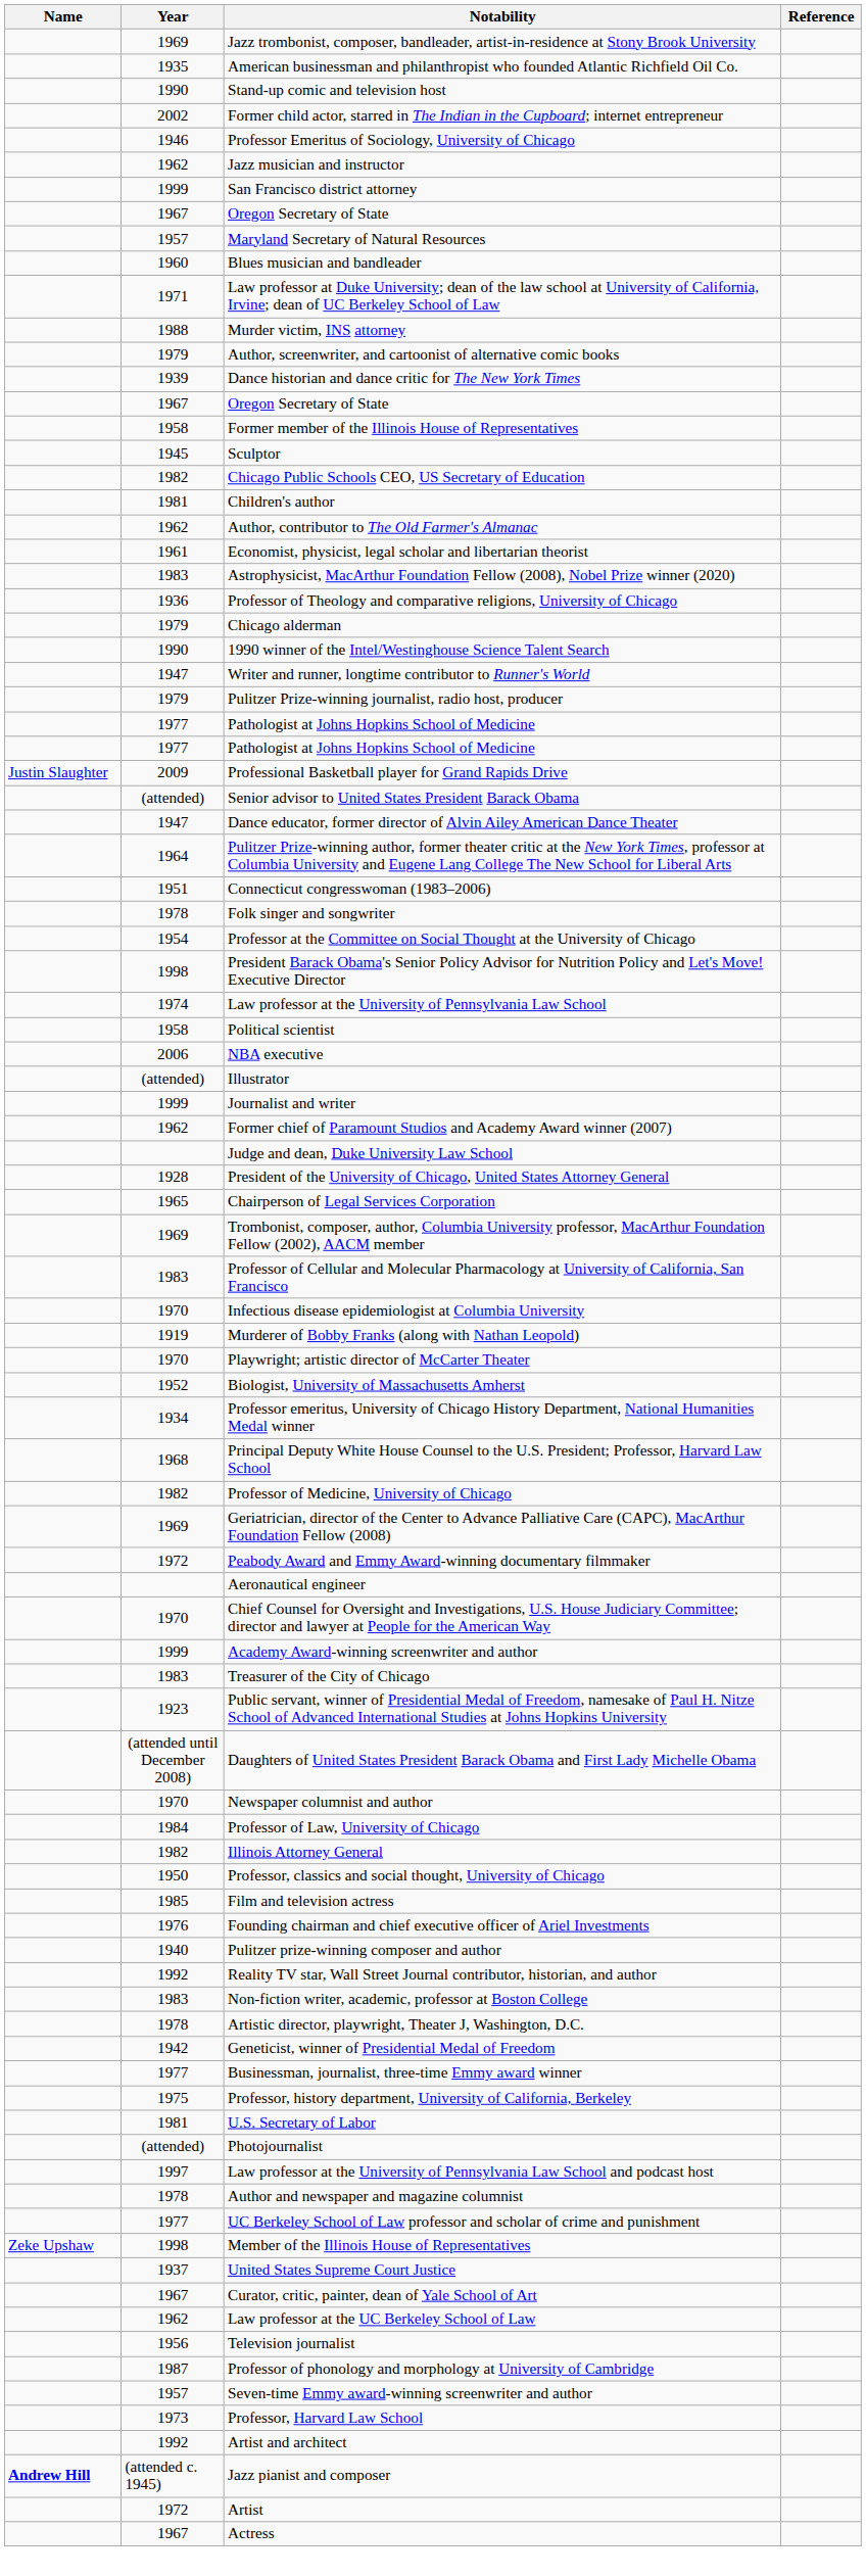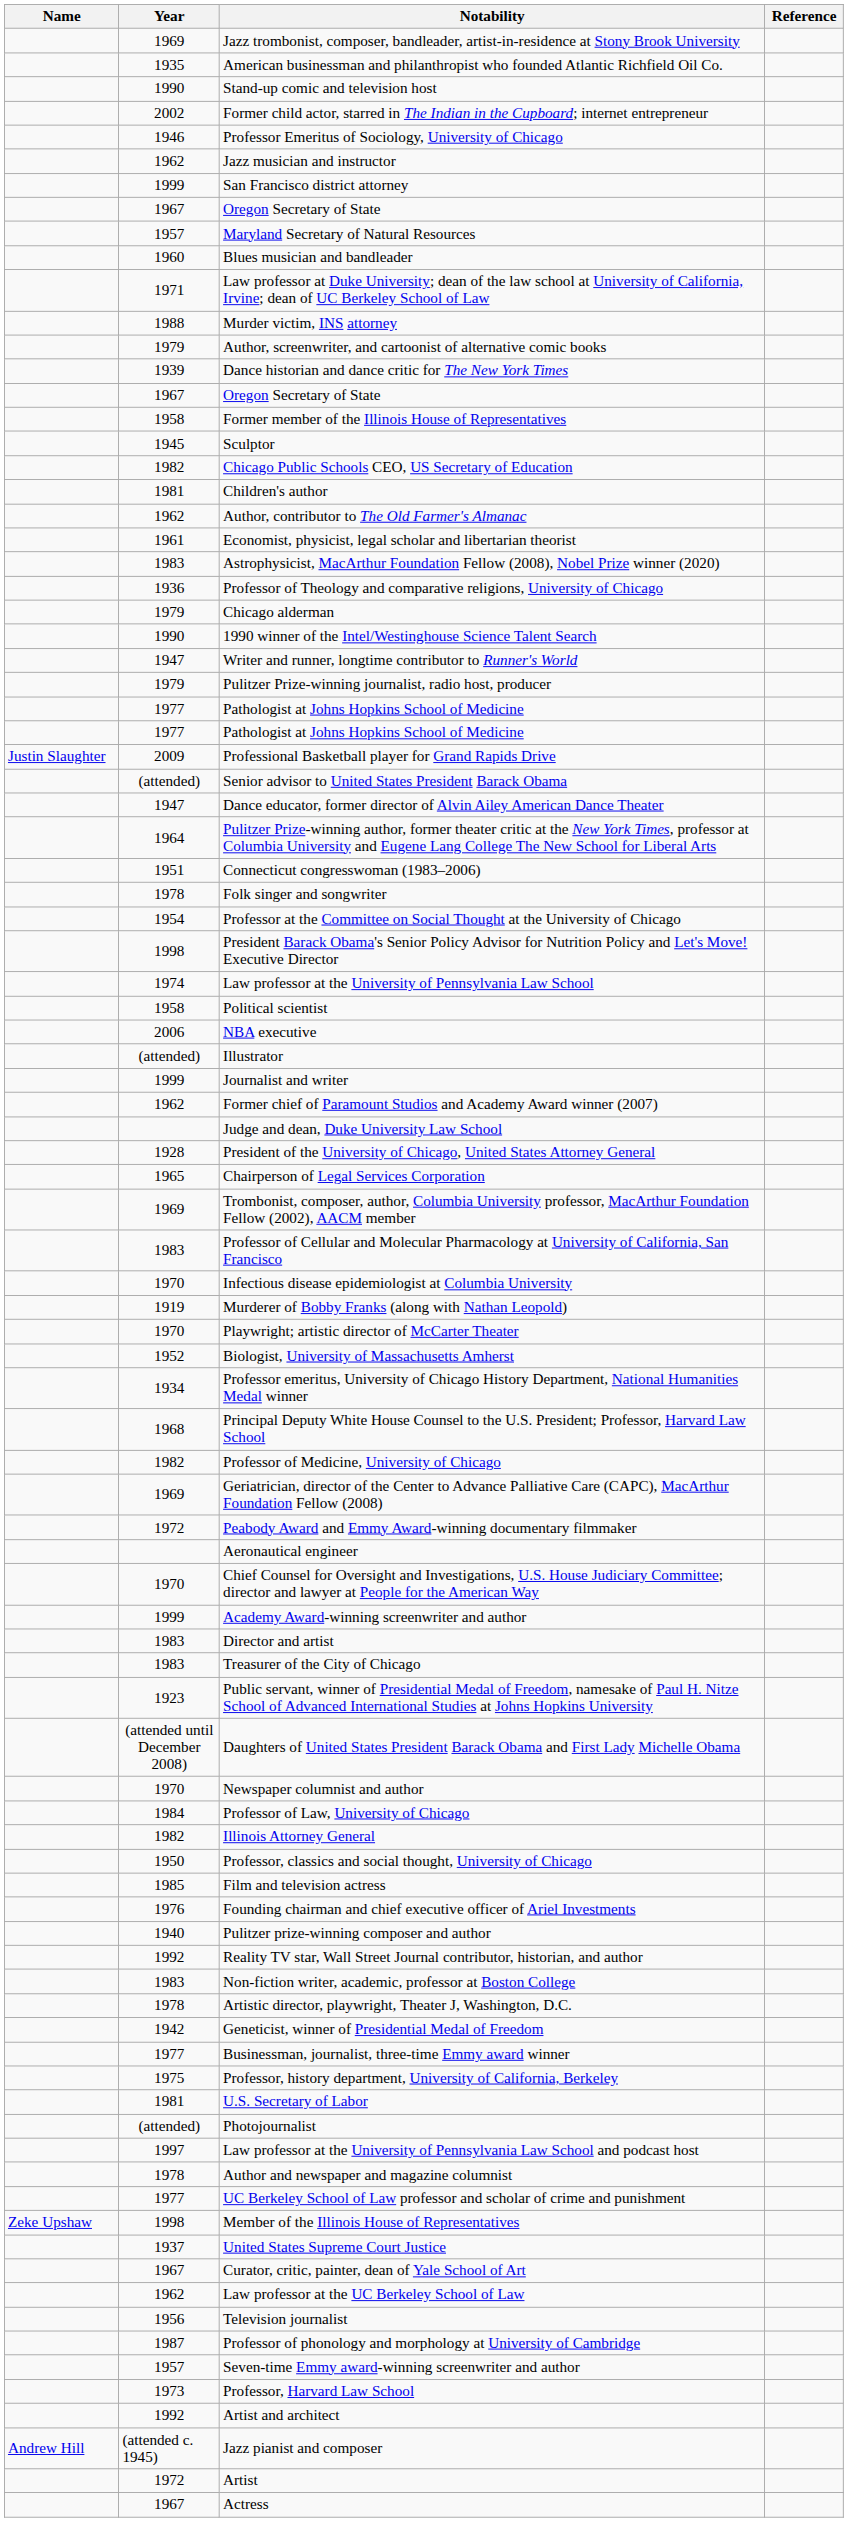+ row: 1983 | Director and artist
Jazz pianist and composer | Name: bold -> normal
